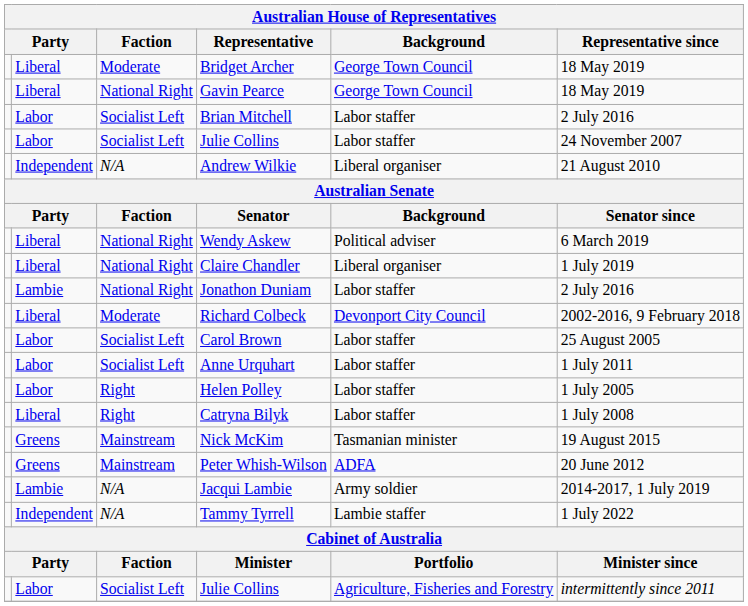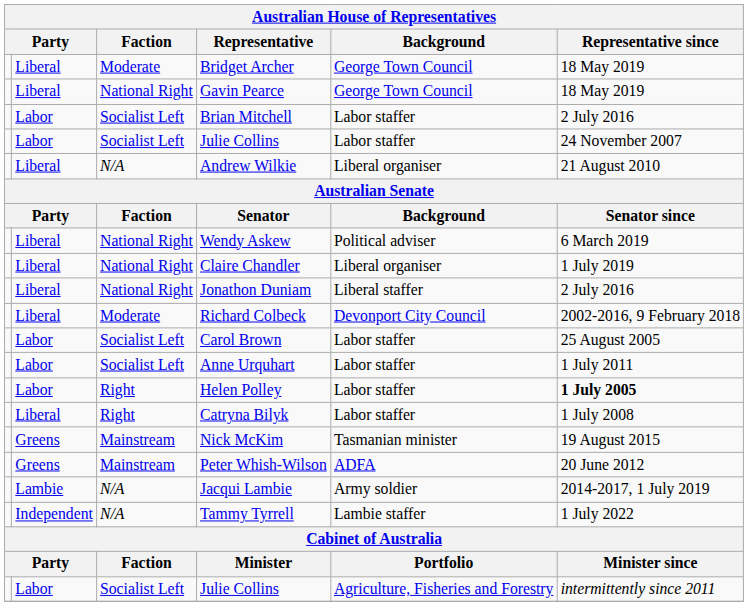Andrew Wilkie | column 2: Independent -> Liberal
Jonathon Duniam | column 2: Lambie -> Liberal
Jonathon Duniam | Background: Labor staffer -> Liberal staffer
Helen Polley | Representative since: normal -> bold
